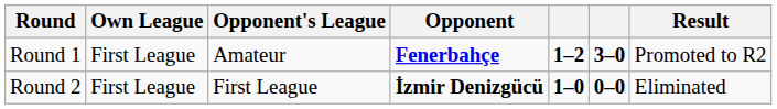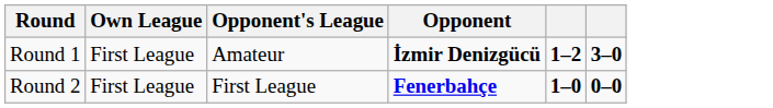- column: Result | Promoted to R2 | Eliminated
Round 1 | Opponent: Fenerbahçe -> İzmir Denizgücü
Round 2 | Opponent: İzmir Denizgücü -> Fenerbahçe
